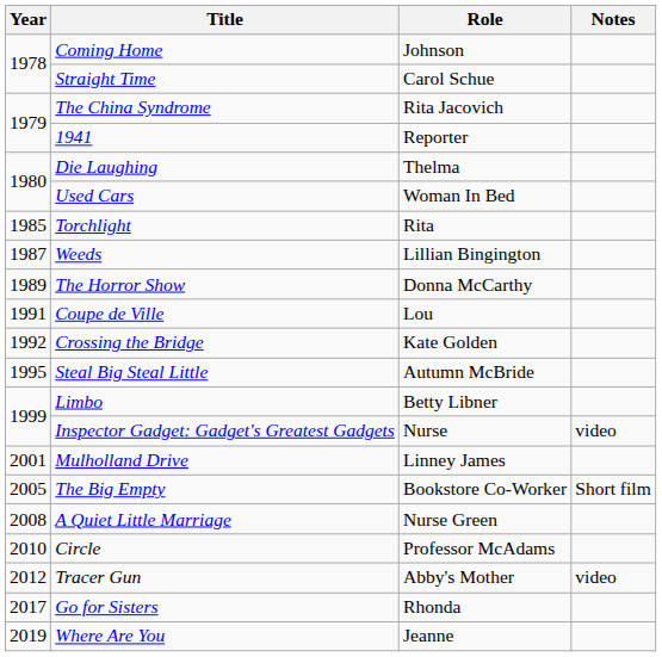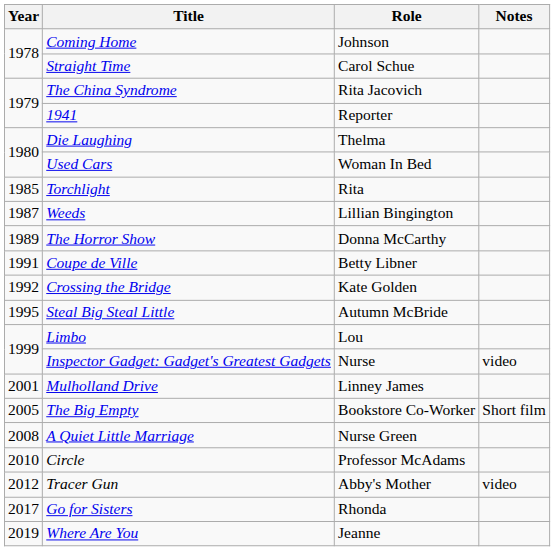Coupe de Ville | Role: Lou -> Betty Libner
Limbo | Role: Betty Libner -> Lou
